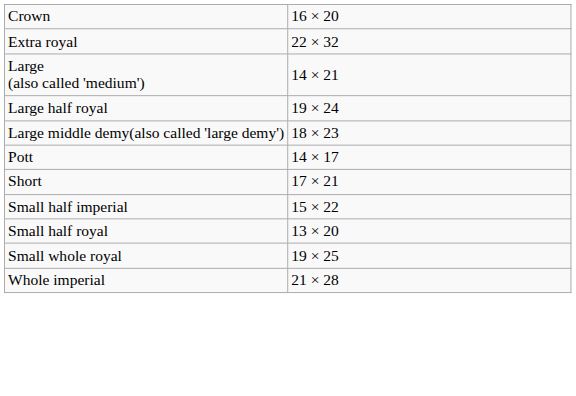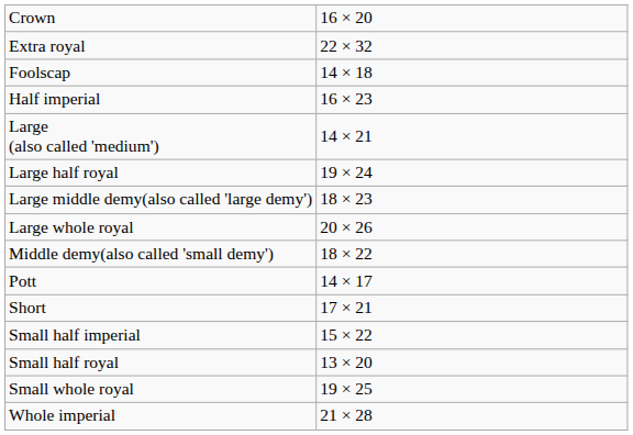+ row: Foolscap | 14 × 18
+ row: Half imperial | 16 × 23
+ row: Large whole royal | 20 × 26
+ row: Middle demy(also called 'small demy') | 18 × 22
